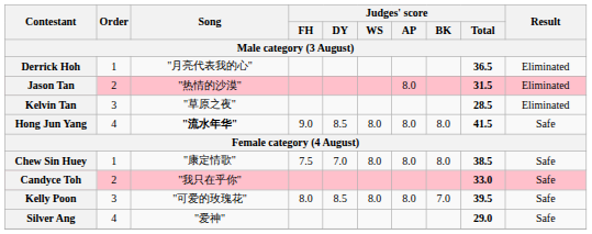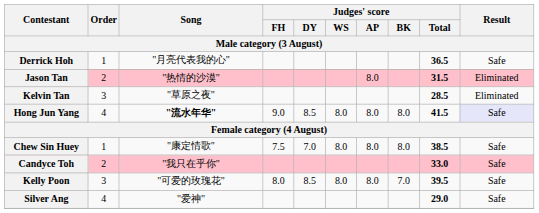Derrick Hoh | Result: Eliminated -> Safe
Hong Jun Yang | Result: no background -> lavender background
